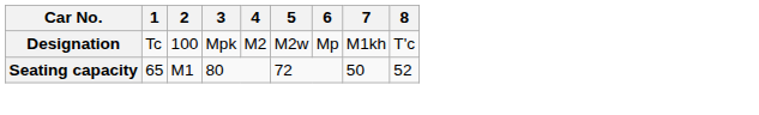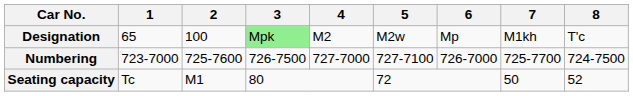Designation | 1: Tc -> 65
Designation | 3: no background -> lightgreen background
+ row: Numbering | 723-7000 | 725-7600 | 726-7500 | 727-7000 | 727-7100 | 726-7000 | 725-7700 | 724-7500
Seating capacity | 1: 65 -> Tc
